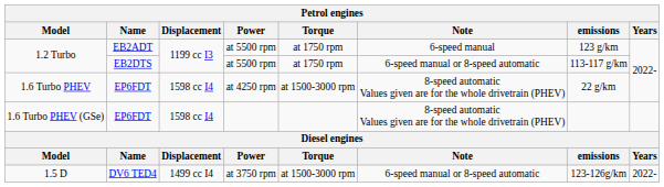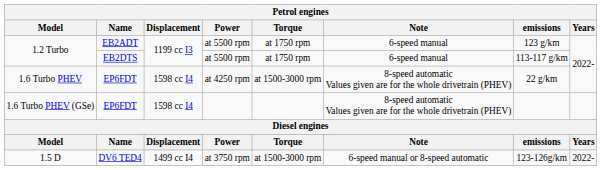1.2 Turbo / EB2DTS | Note: 6-speed manual or 8-speed automatic -> 6-speed manual
